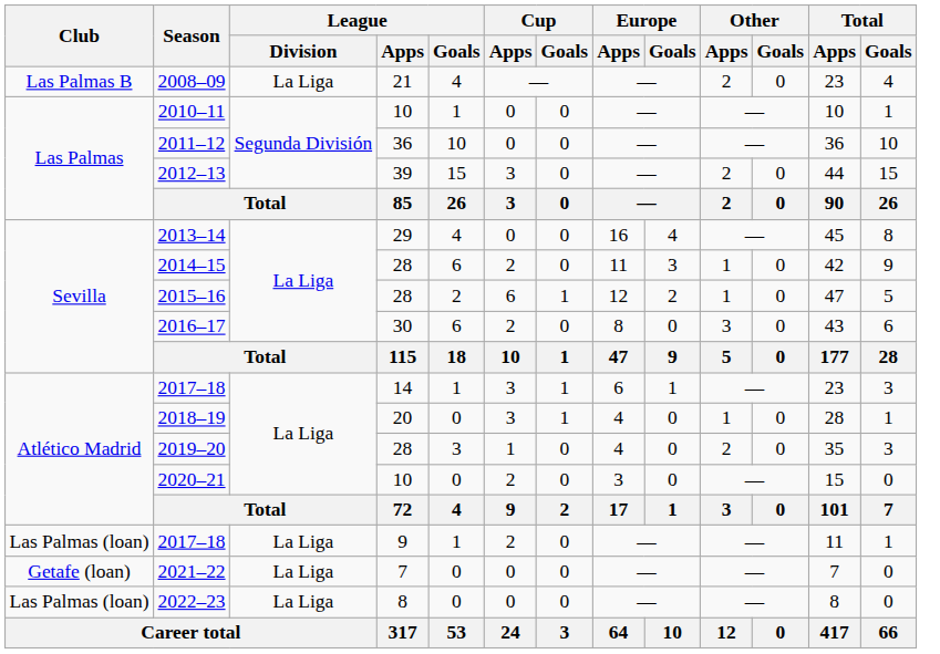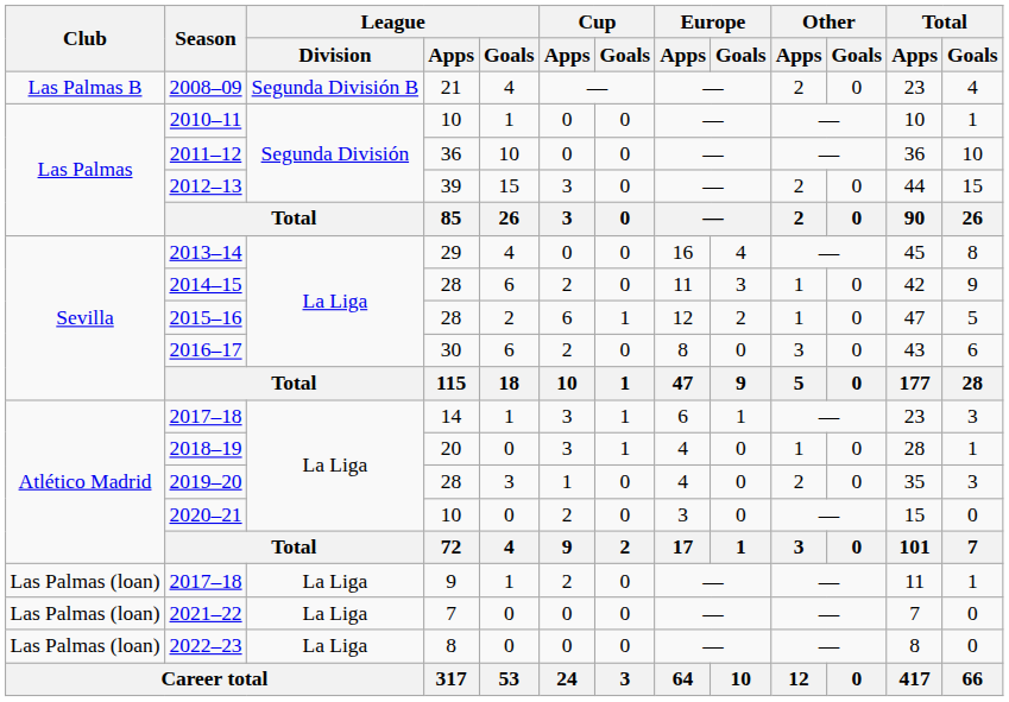2008–09 | League / Division: La Liga -> Segunda División B
2021–22 | Club: Getafe (loan) -> Las Palmas (loan)
